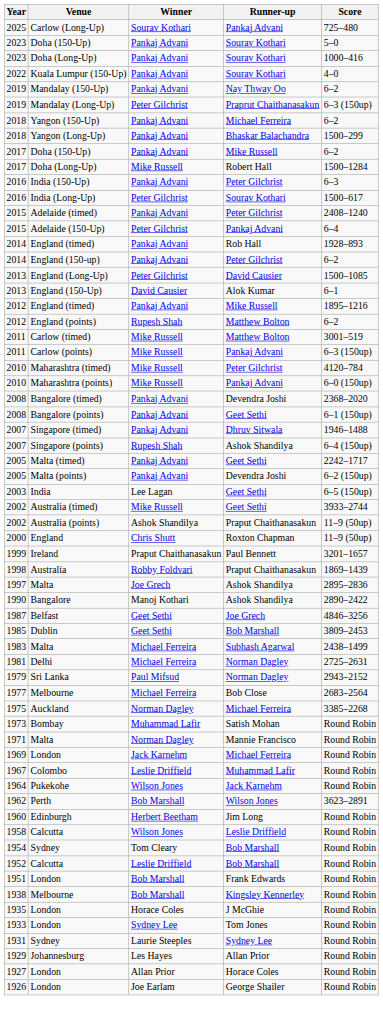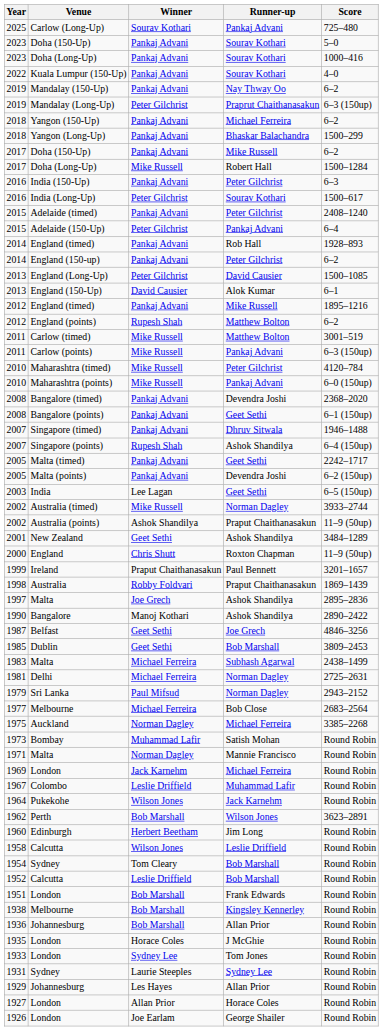Australia (timed) | Runner-up: Geet Sethi -> Norman Dagley
+ row: 2001 | New Zealand | Geet Sethi | Ashok Shandilya | 3484–1289
+ row: 1936 | Johannesburg | Bob Marshall | Allan Prior | Round Robin
